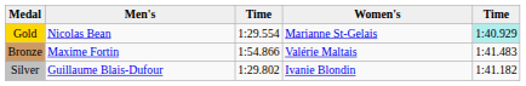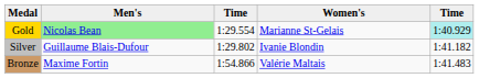Gold | Men's: no background -> lightgreen background
rows swapped: Silver <-> Bronze
